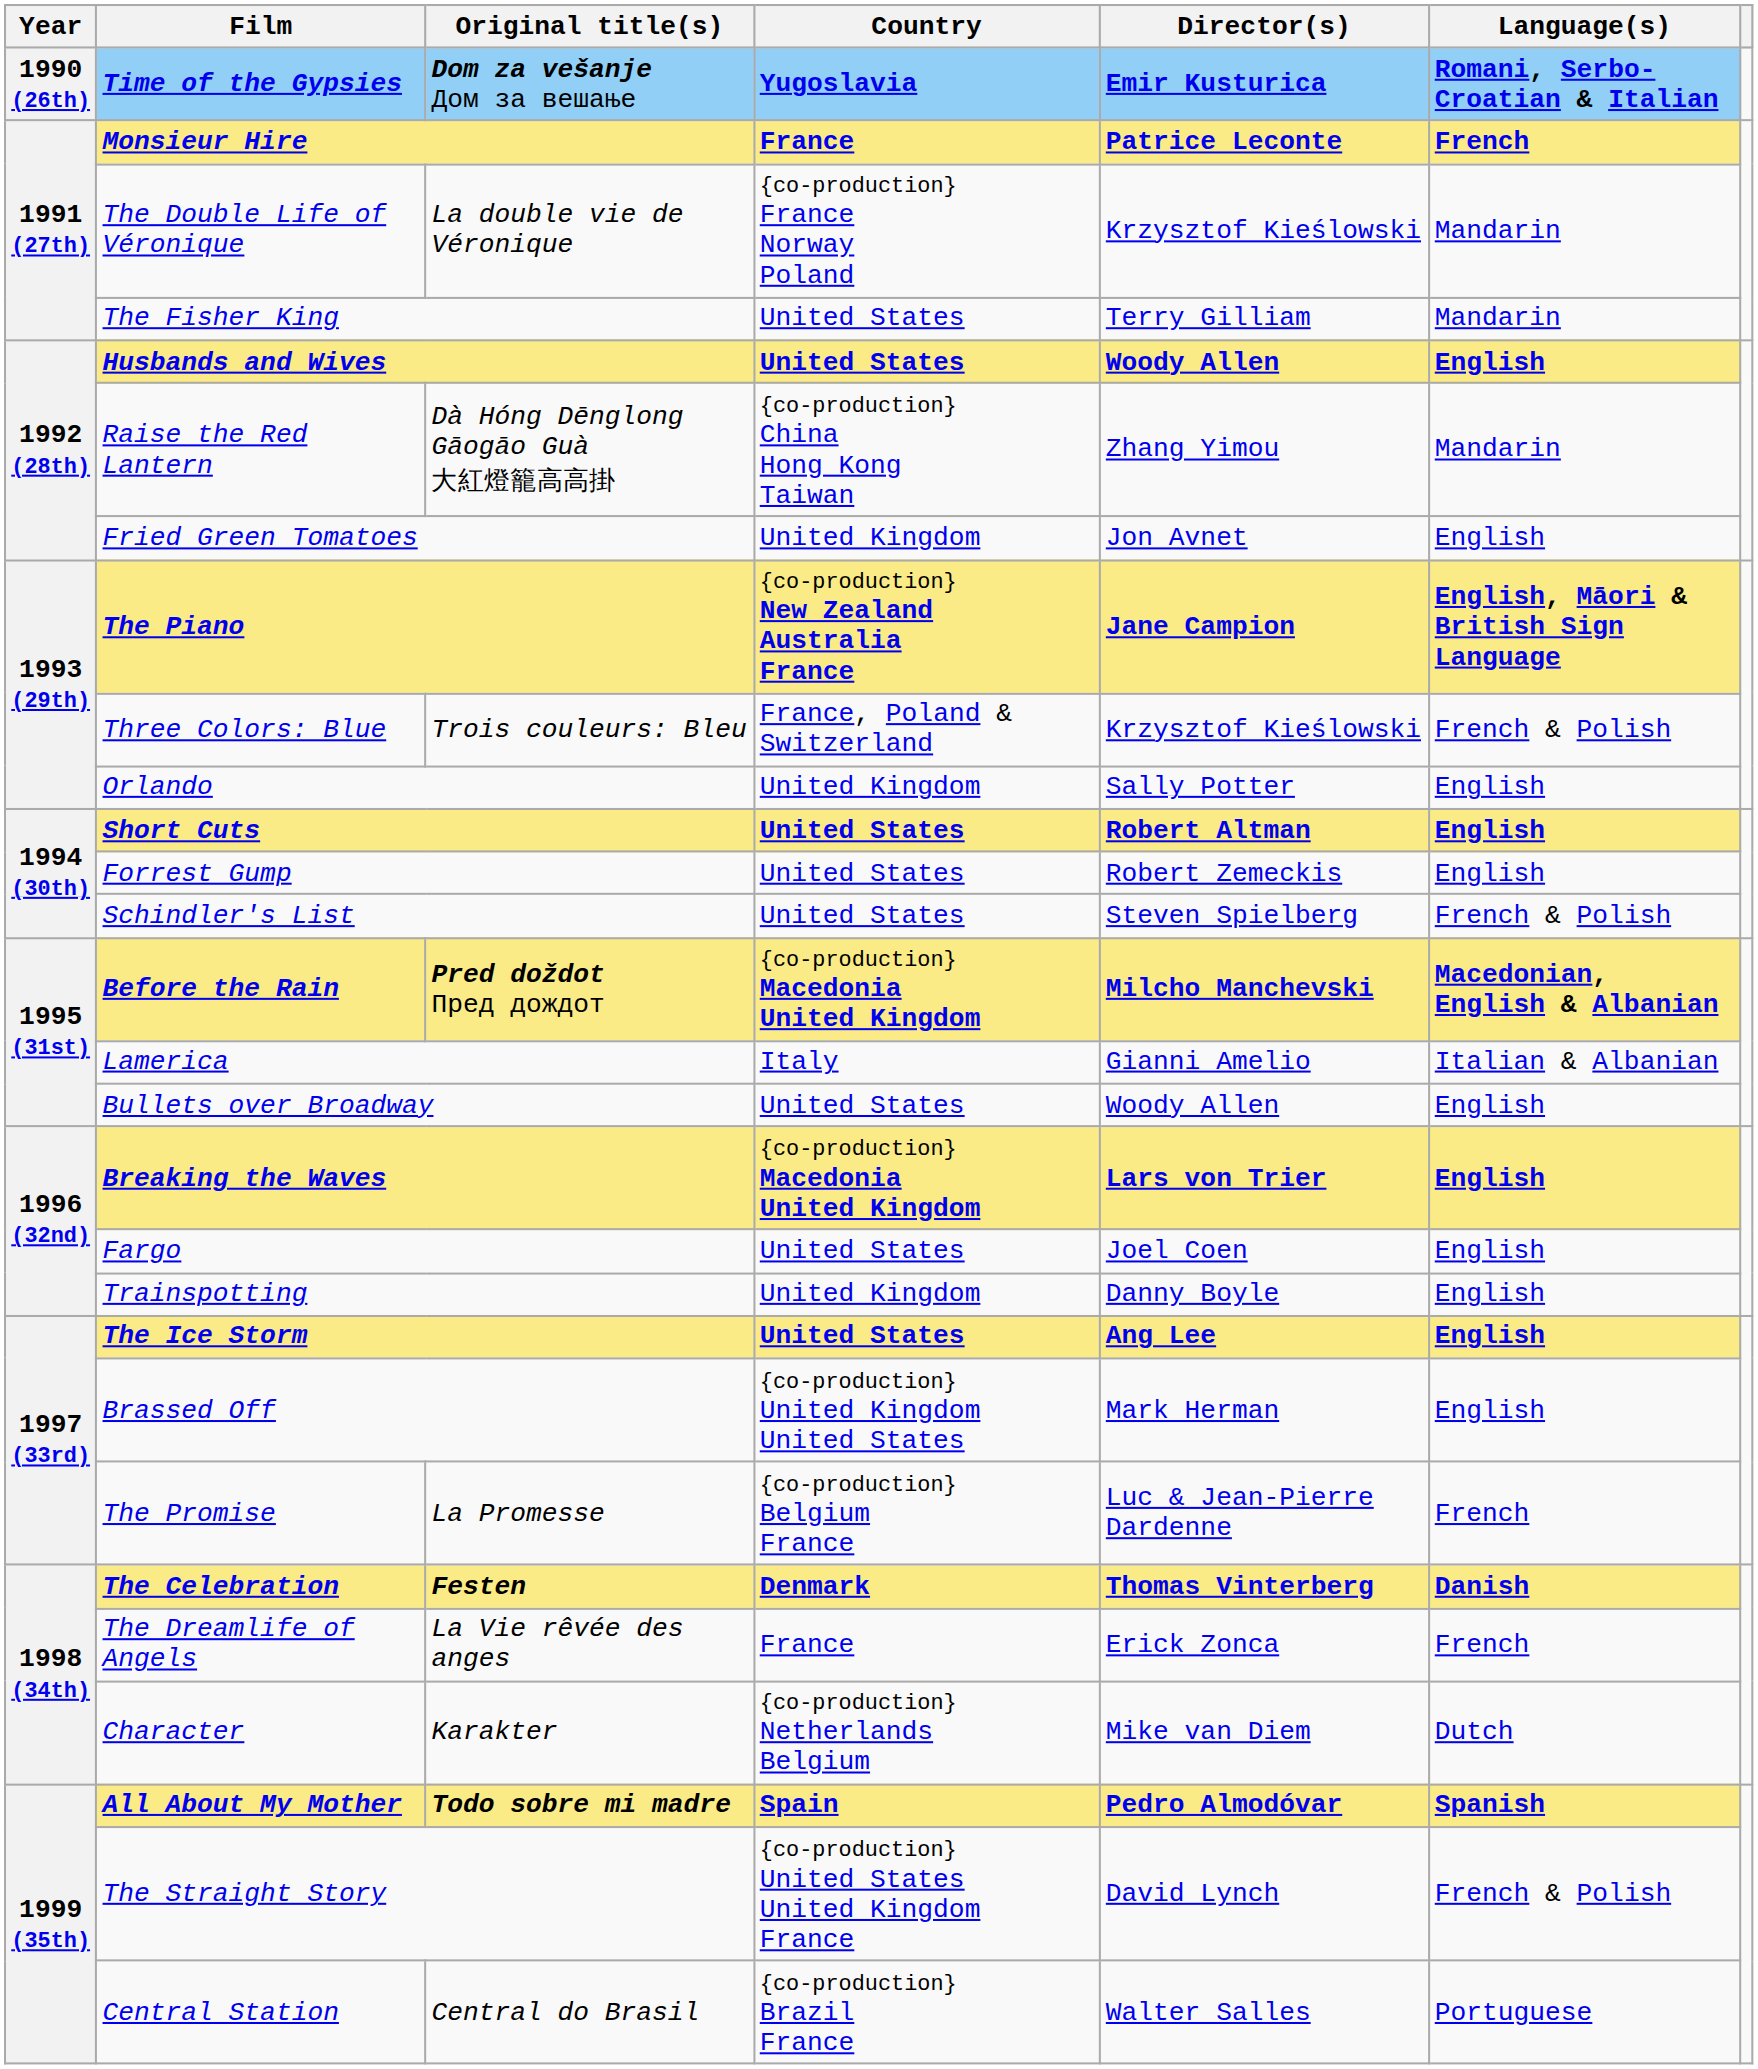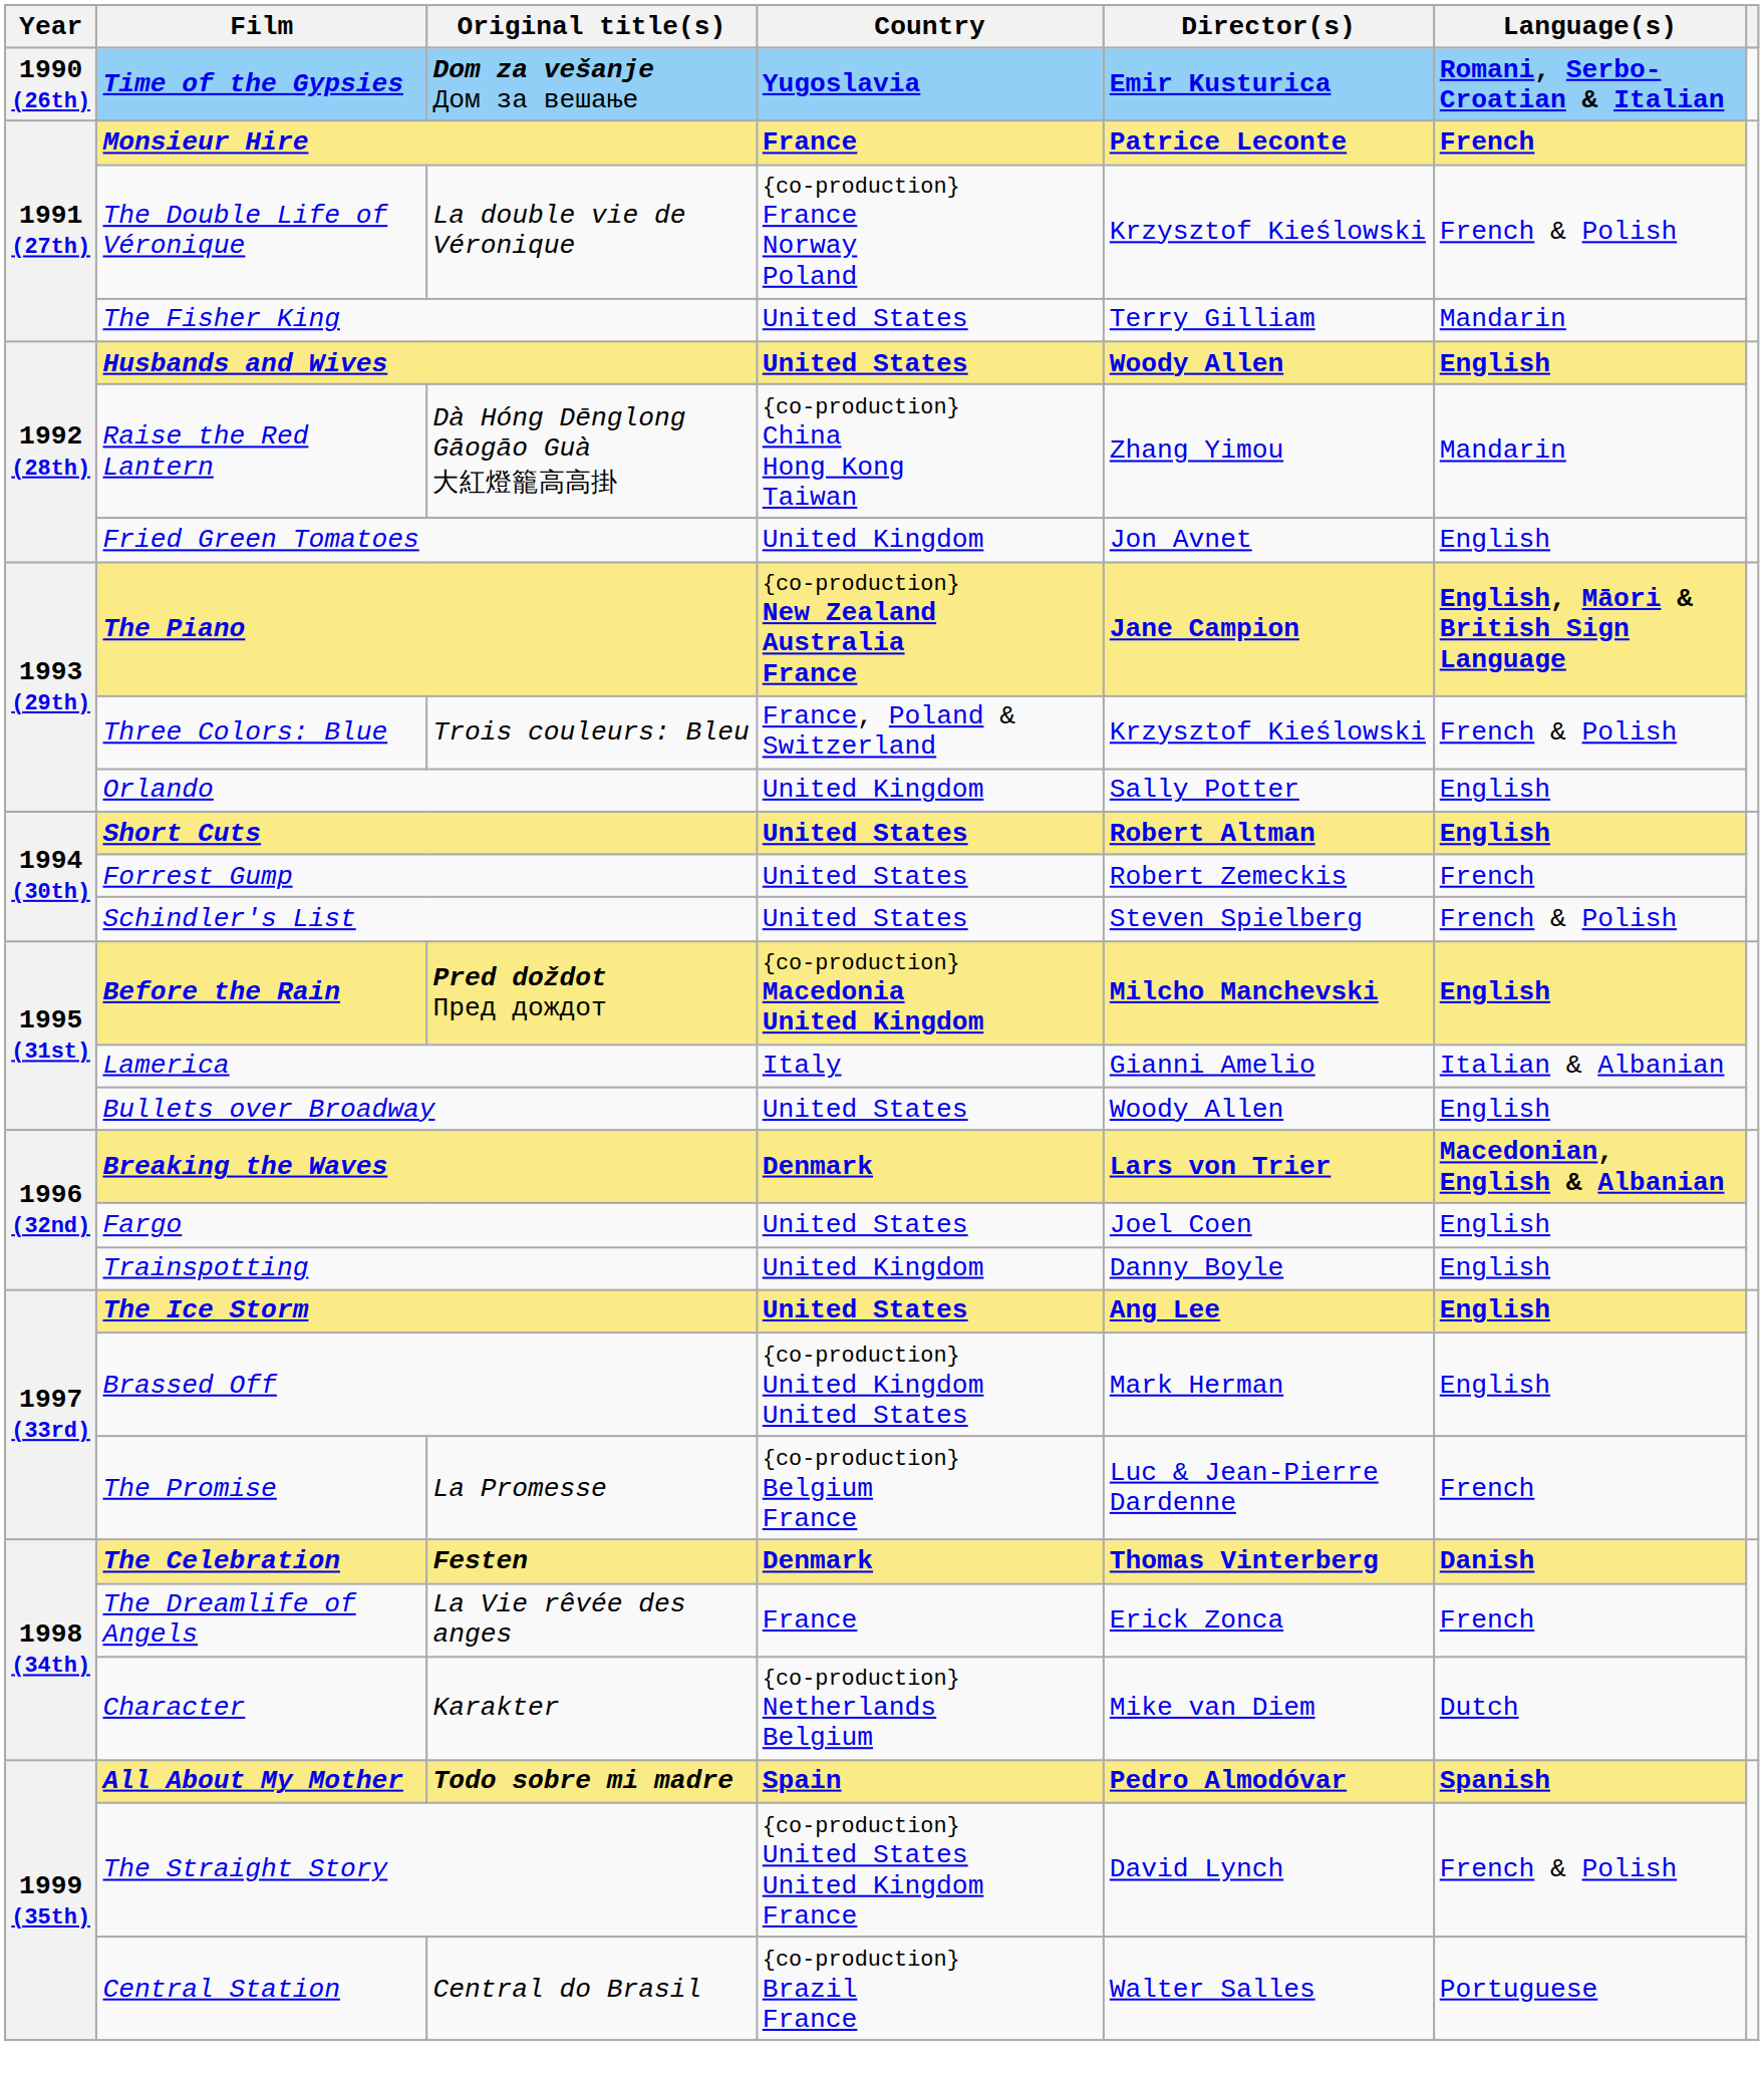The Double Life of Véronique | Language(s): Mandarin -> French & Polish
Forrest Gump | Language(s): English -> French
Before the Rain | Language(s): Macedonian, English & Albanian -> English
Breaking the Waves | Country: {co-production} Macedonia United Kingdom -> Denmark
Breaking the Waves | Language(s): English -> Macedonian, English & Albanian
